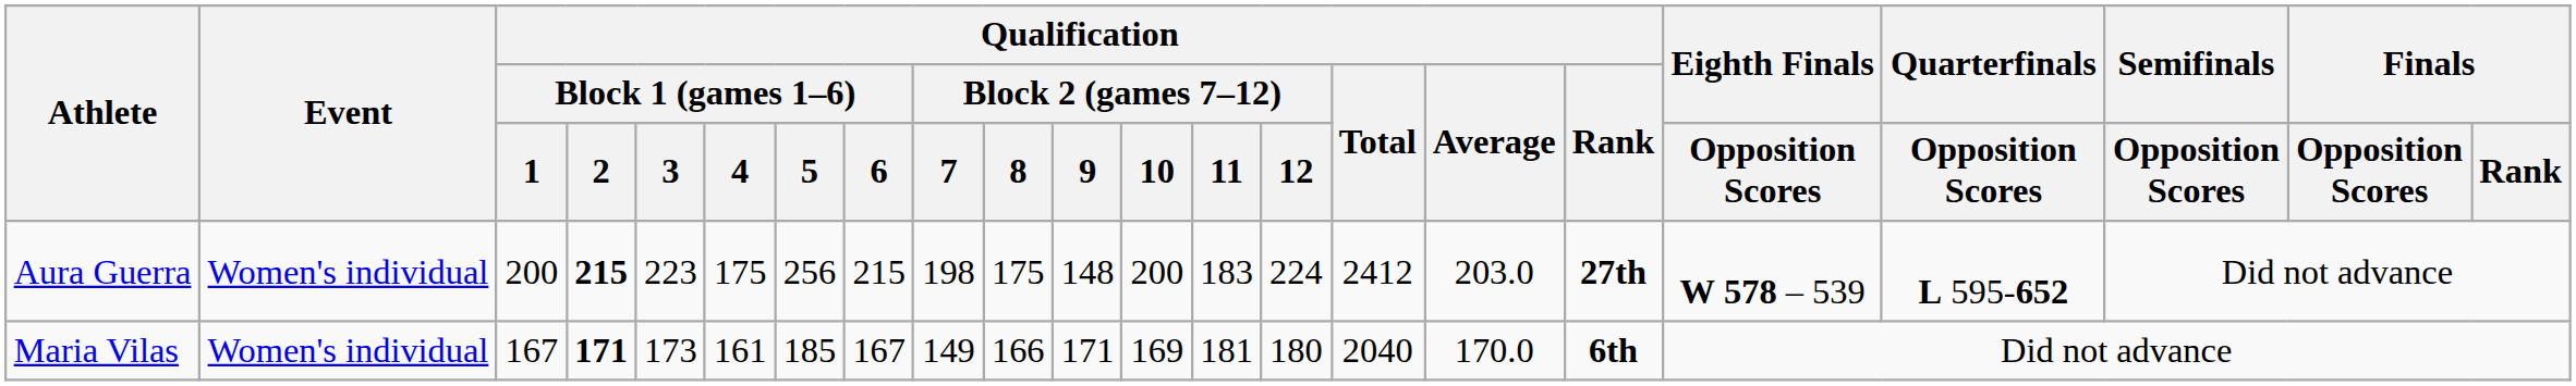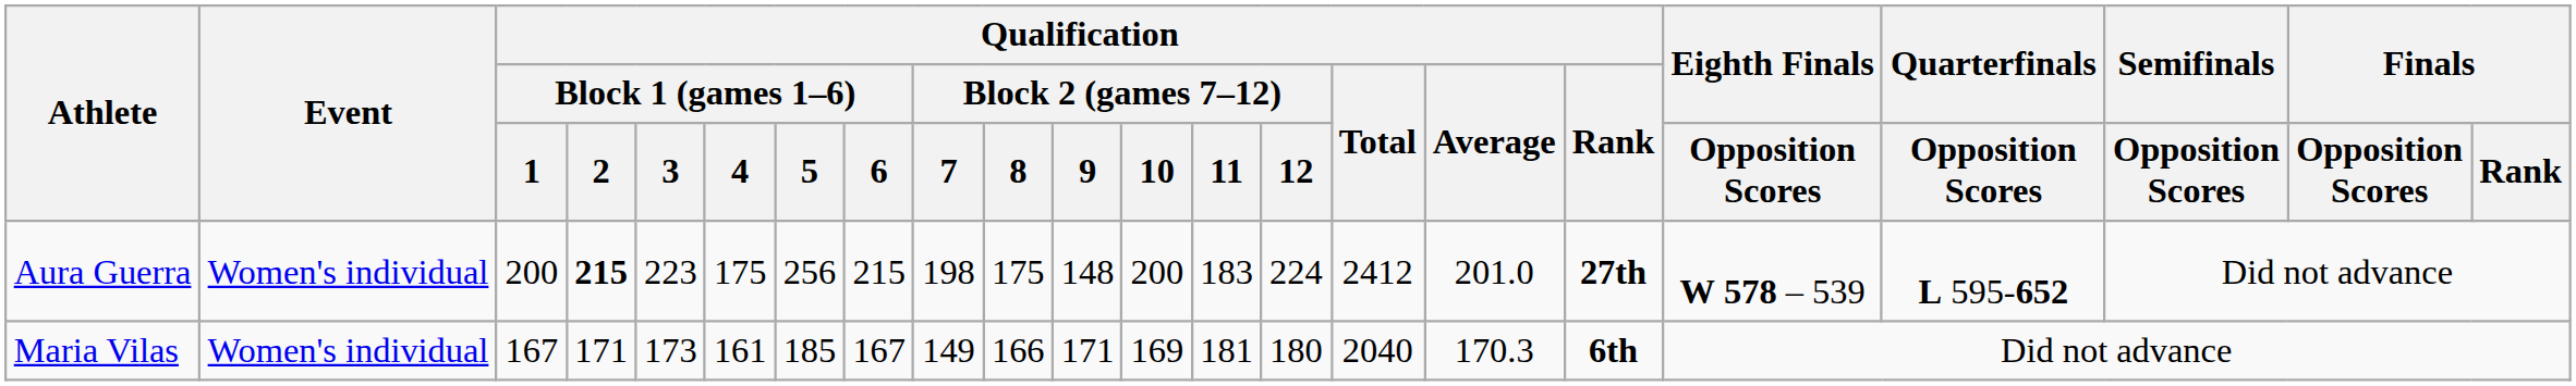Aura Guerra | Qualification / Average: 203.0 -> 201.0
Maria Vilas | Qualification / Block 1 (games 1–6) / 2: bold -> normal
Maria Vilas | Qualification / Average: 170.0 -> 170.3
